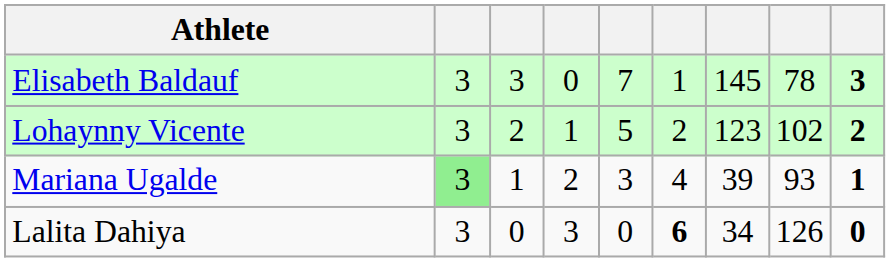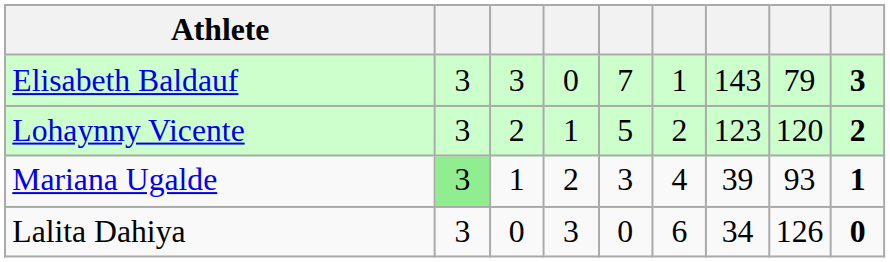Elisabeth Baldauf | column 7: 145 -> 143
Elisabeth Baldauf | column 8: 78 -> 79
Lohaynny Vicente | column 8: 102 -> 120
Lalita Dahiya | column 6: bold -> normal
